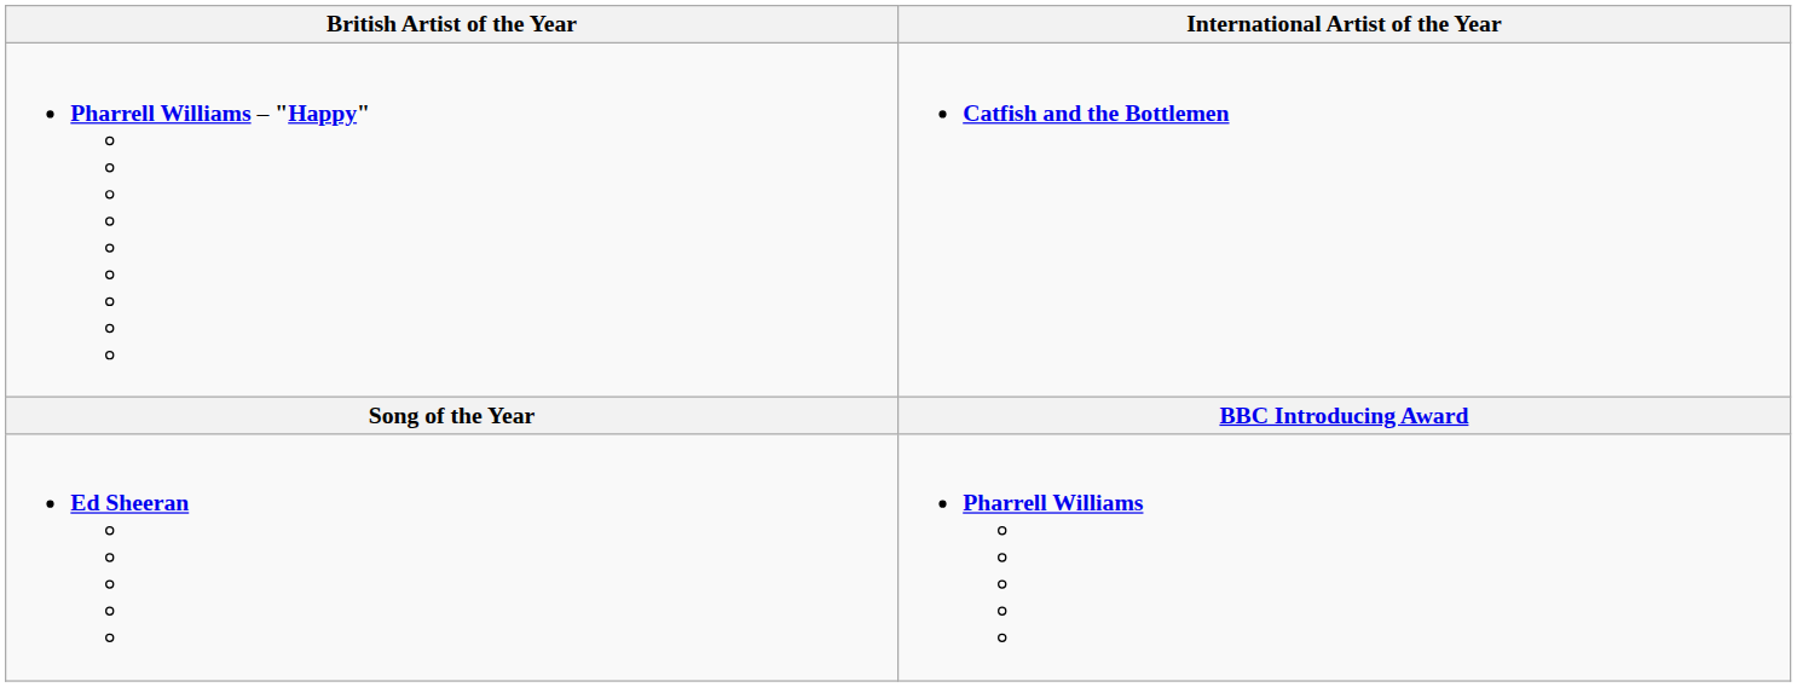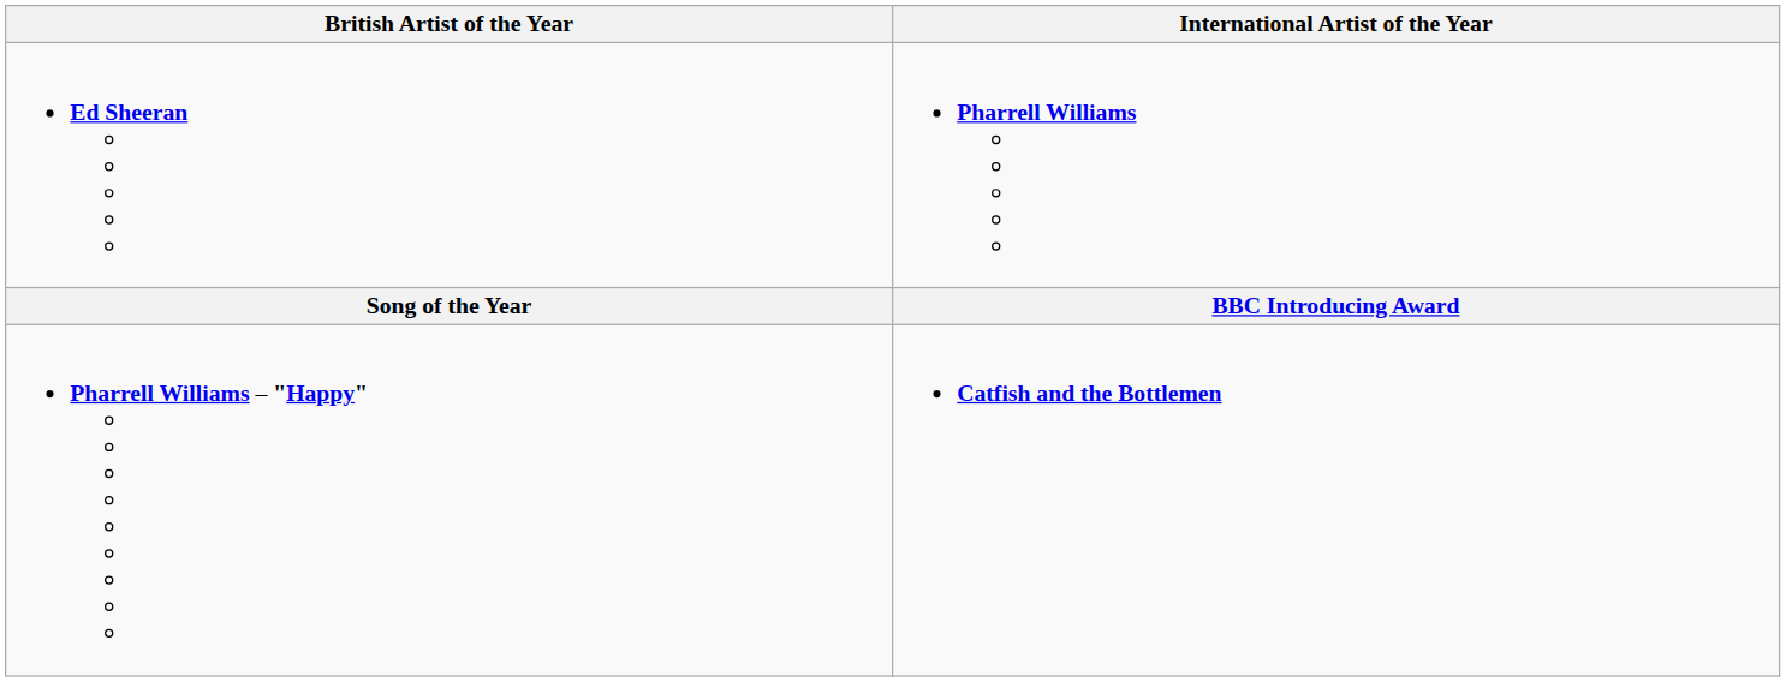rows swapped: Ed Sheeran <-> Pharrell Williams – "Happy"
